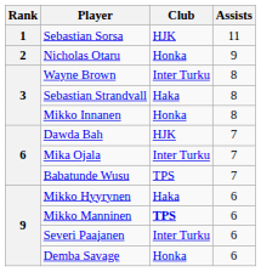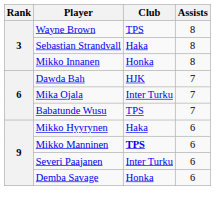- row: 1 | Sebastian Sorsa | HJK | 11
- row: 2 | Nicholas Otaru | Honka | 9
Wayne Brown | Club: Inter Turku -> TPS
